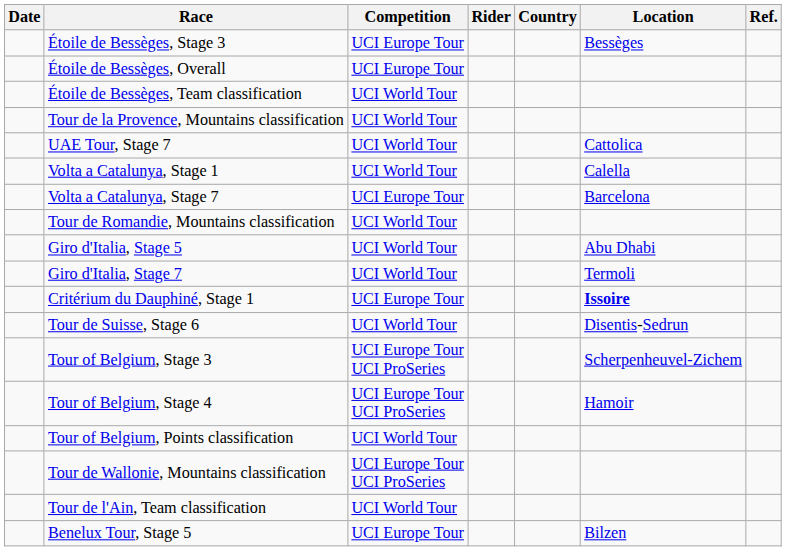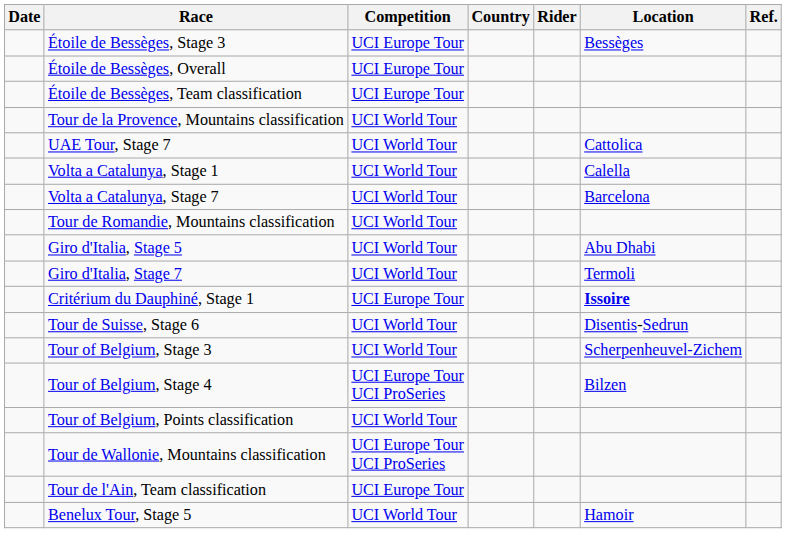columns swapped: Rider <-> Country
Étoile de Bessèges, Team classification | Competition: UCI World Tour -> UCI Europe Tour
Volta a Catalunya, Stage 7 | Competition: UCI Europe Tour -> UCI World Tour
Tour of Belgium, Stage 3 | Competition: UCI Europe Tour UCI ProSeries -> UCI World Tour
Tour of Belgium, Stage 4 | Location: Hamoir -> Bilzen
Tour de l'Ain, Team classification | Competition: UCI World Tour -> UCI Europe Tour
Benelux Tour, Stage 5 | Competition: UCI Europe Tour -> UCI World Tour
Benelux Tour, Stage 5 | Location: Bilzen -> Hamoir
